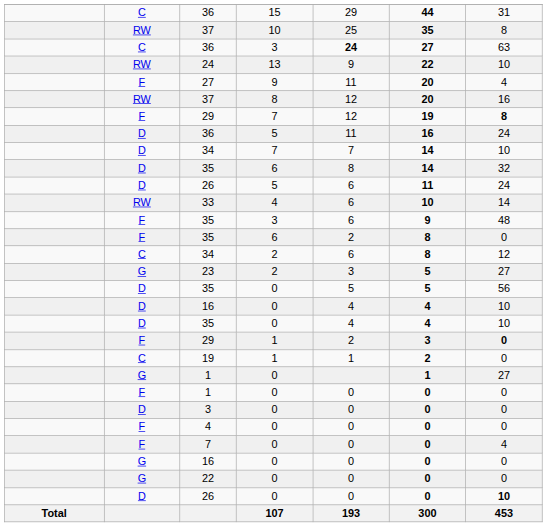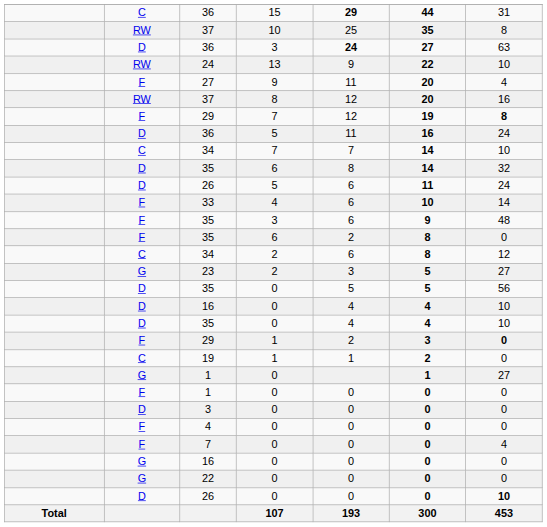36 / 15 | column 5: normal -> bold
36 / 3 | column 2: C -> D
34 / 7 | column 2: D -> C
33 | column 2: RW -> F
